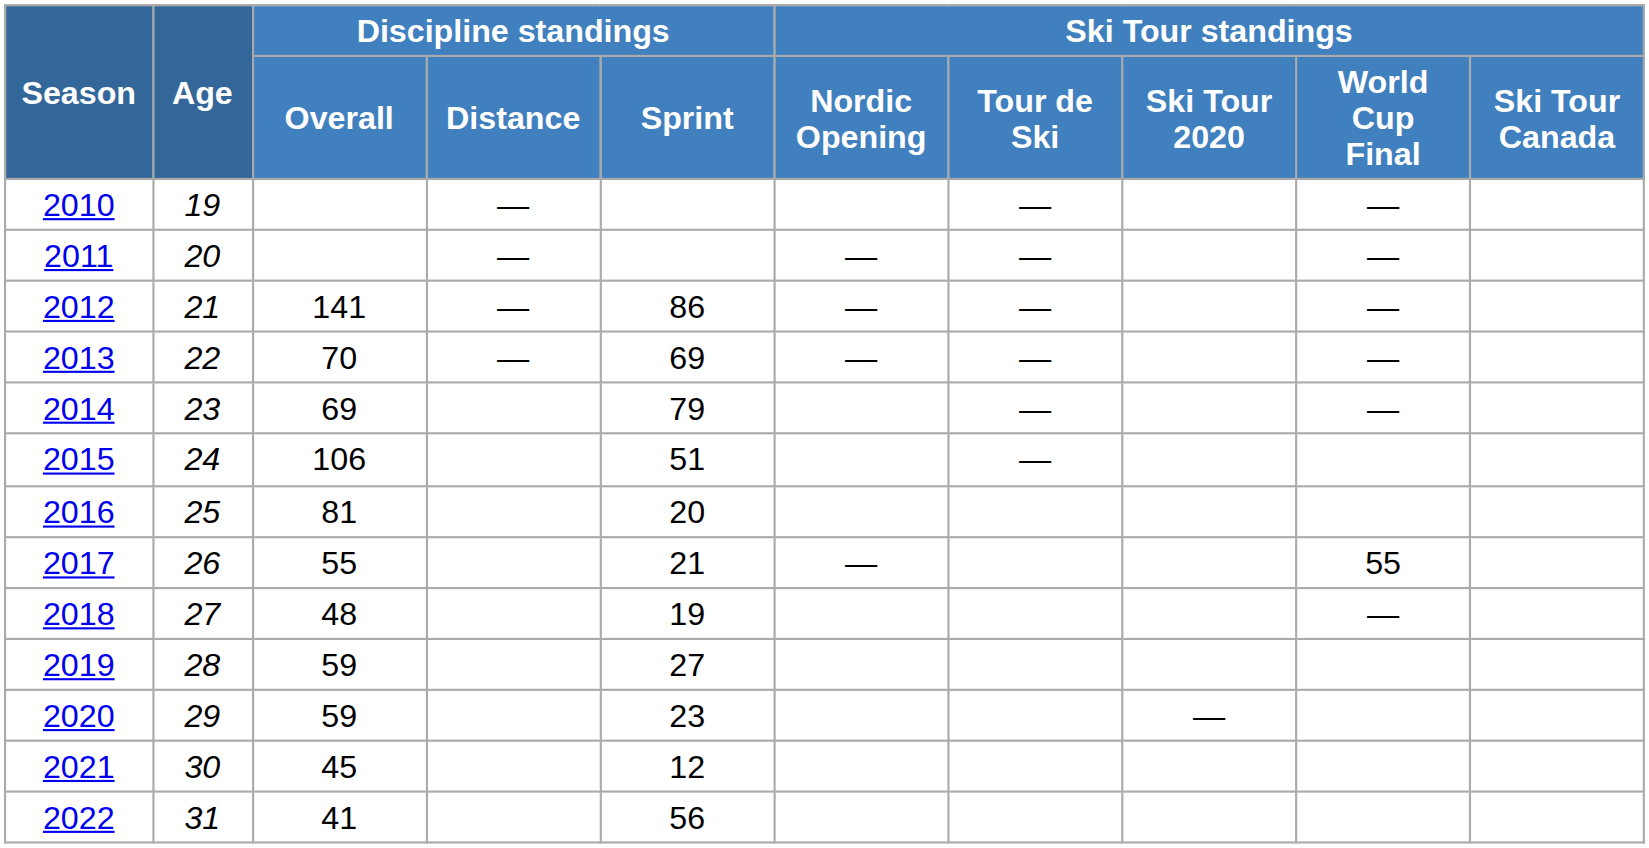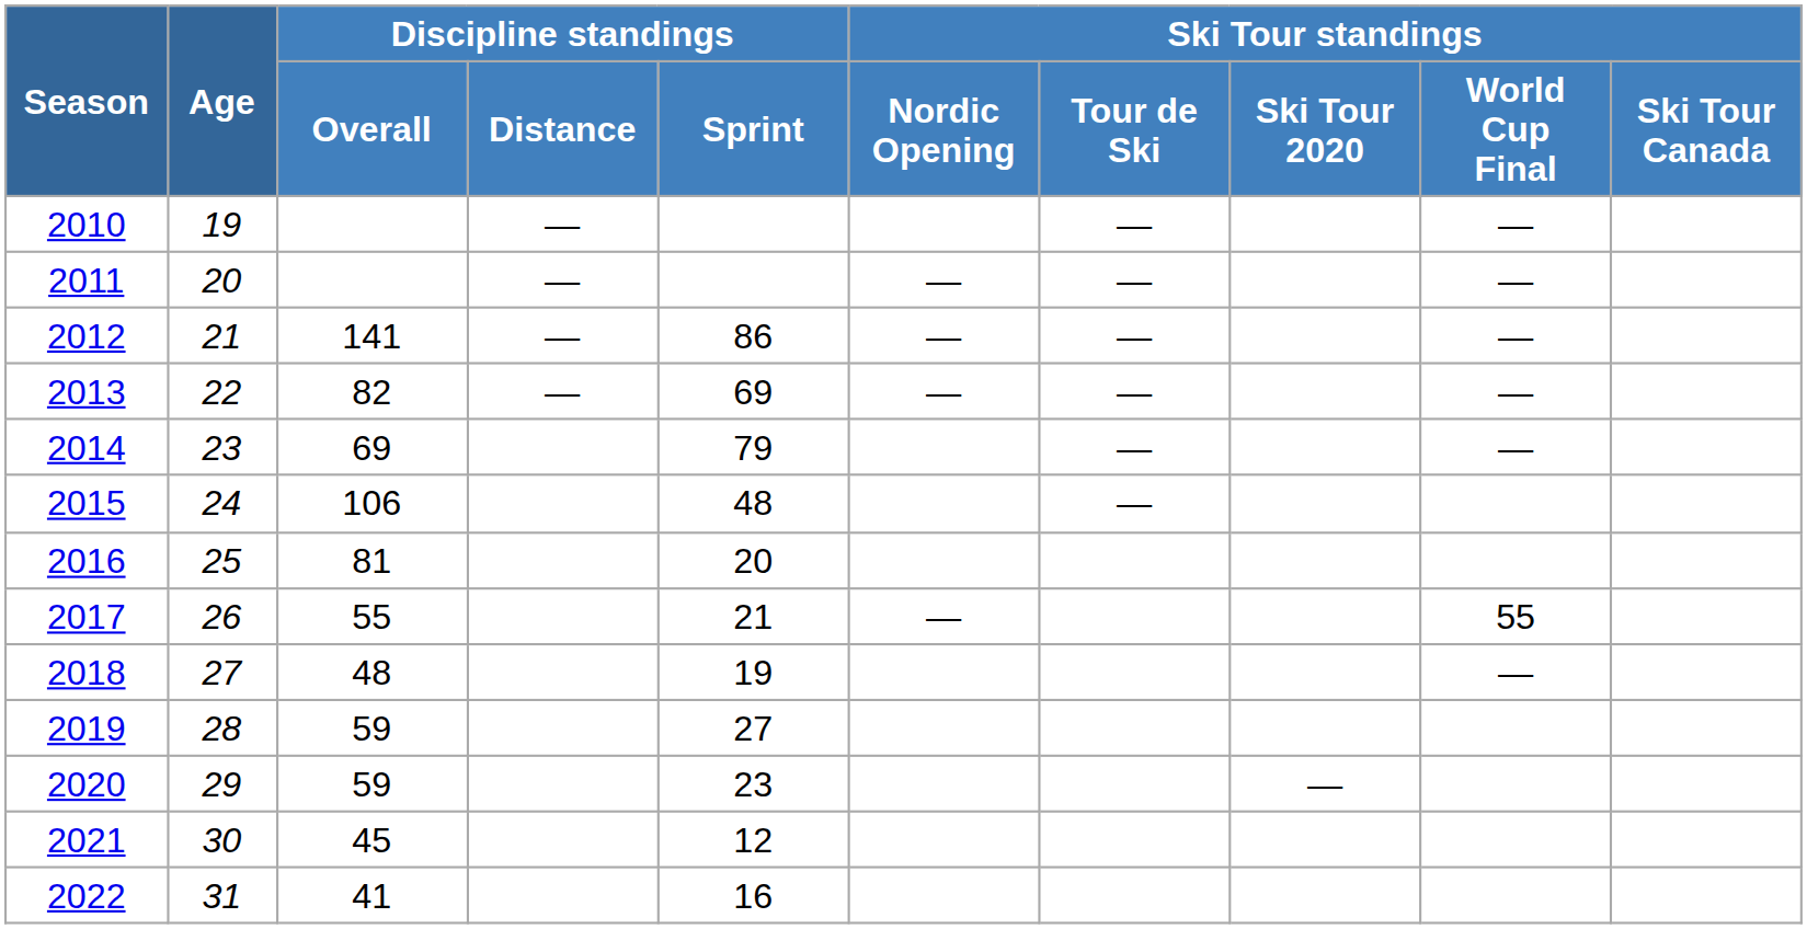2013 | Discipline standings / Overall: 70 -> 82
2015 | Discipline standings / Sprint: 51 -> 48
2022 | Discipline standings / Sprint: 56 -> 16
